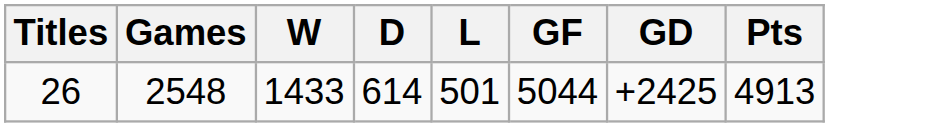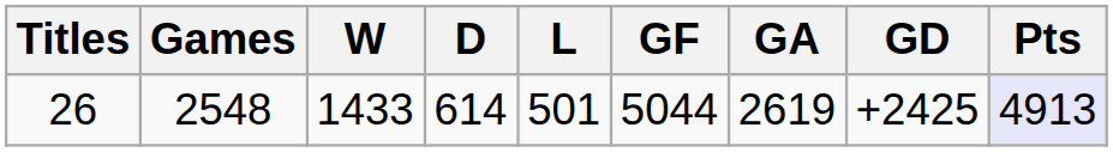+ column: GA | 2619
26 | Pts: no background -> lavender background
